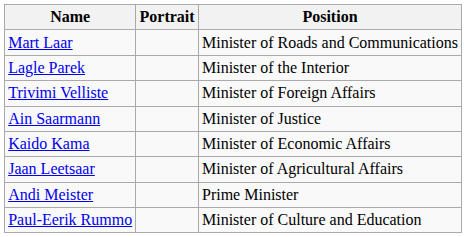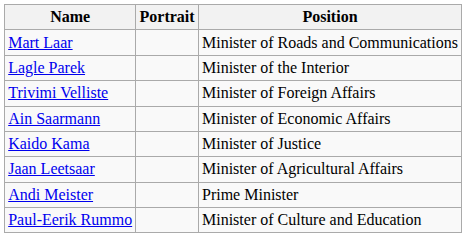Ain Saarmann | Position: Minister of Justice -> Minister of Economic Affairs
Kaido Kama | Position: Minister of Economic Affairs -> Minister of Justice
